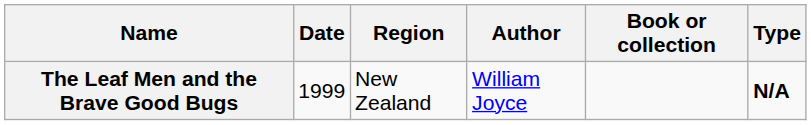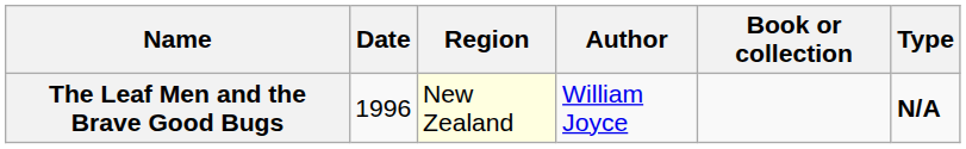The Leaf Men and the Brave Good Bugs | Date: 1999 -> 1996
The Leaf Men and the Brave Good Bugs | Region: no background -> lightyellow background
